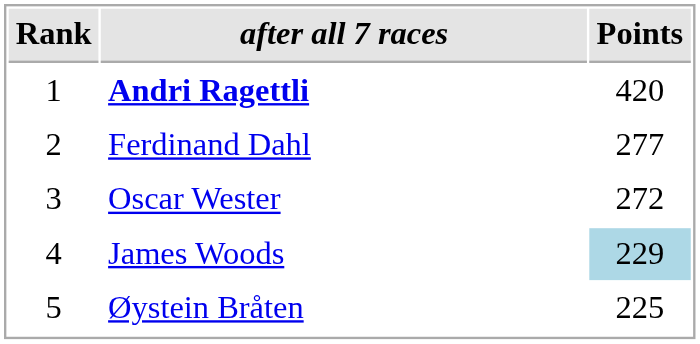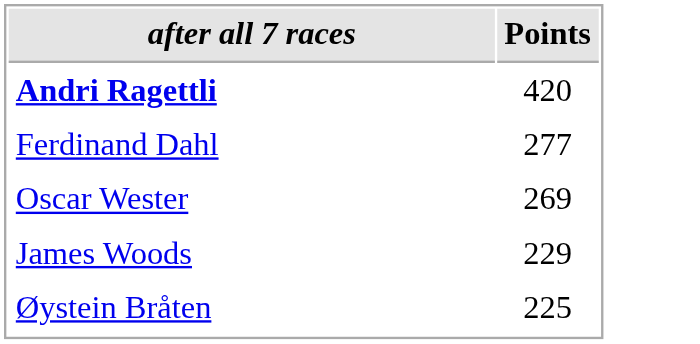- column: Rank | 1 | 2 | 3 | 4 | 5
Oscar Wester | Points: 272 -> 269
James Woods | Points: lightblue background -> no background
